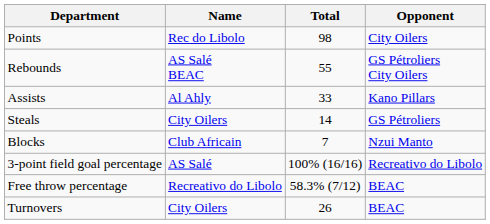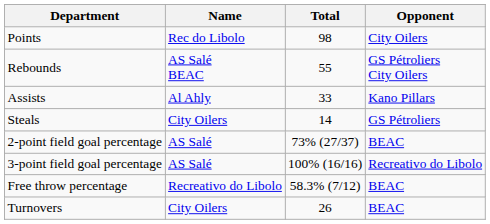- row: Blocks | Club Africain | 7 | Nzui Manto
+ row: 2-point field goal percentage | AS Salé | 73% (27/37) | BEAC
